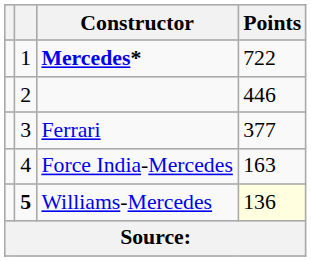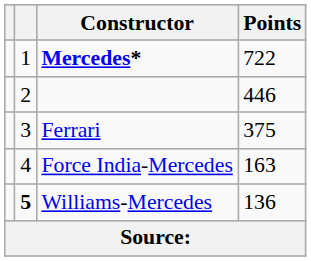Ferrari | Points: 377 -> 375
Williams-Mercedes | Points: lightyellow background -> no background
